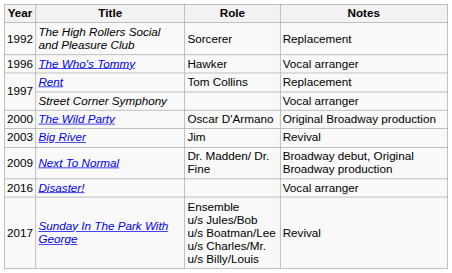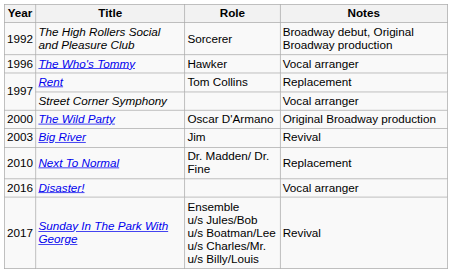The High Rollers Social and Pleasure Club | Notes: Replacement -> Broadway debut, Original Broadway production
Next To Normal | Year: 2009 -> 2010
Next To Normal | Notes: Broadway debut, Original Broadway production -> Replacement
